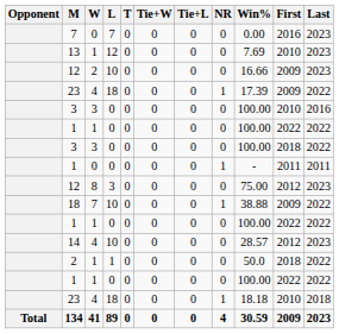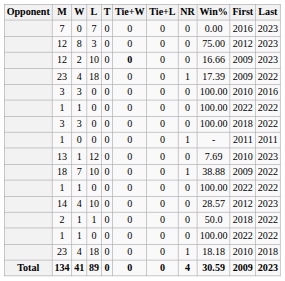rows swapped: 12 / 8 <-> 13
12 / 2 | Tie+W: normal -> bold
